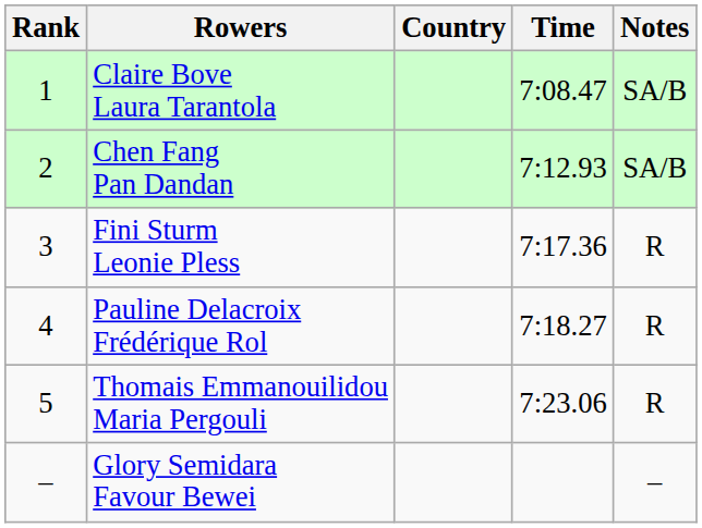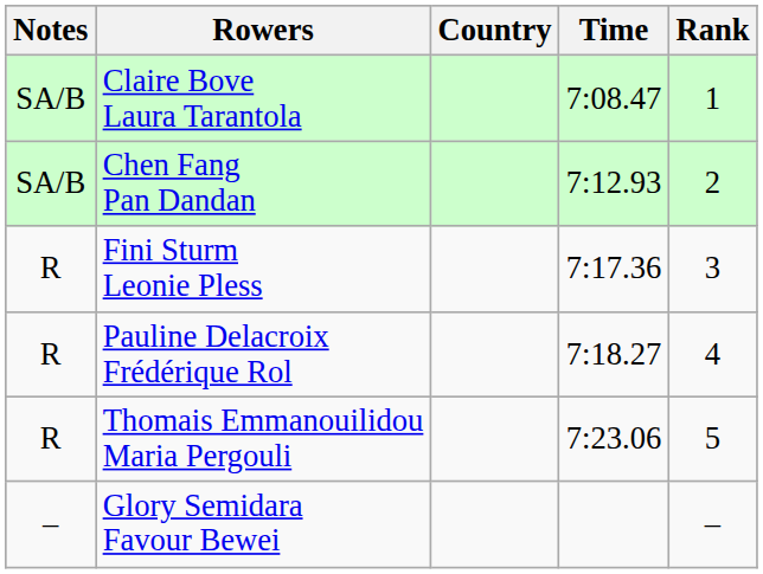columns swapped: Rank <-> Notes
